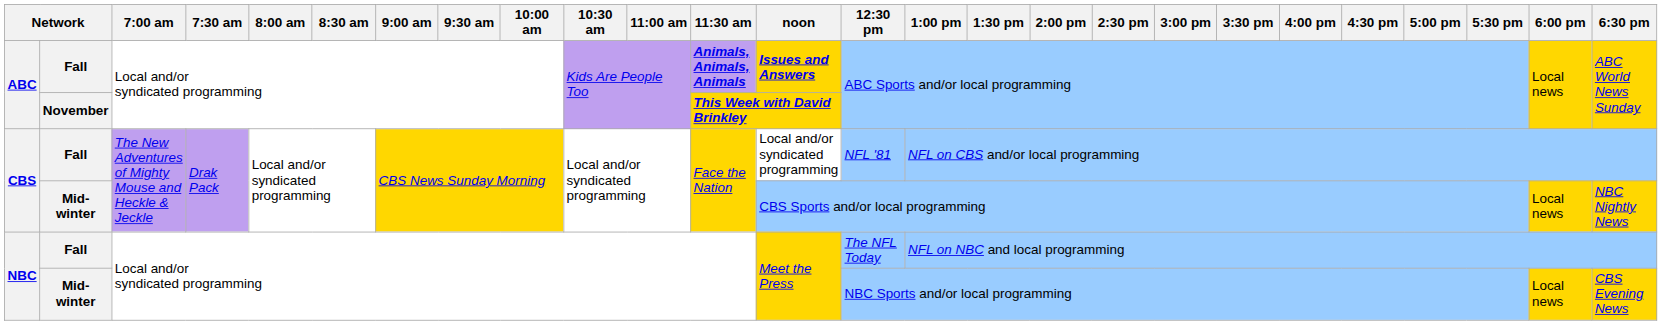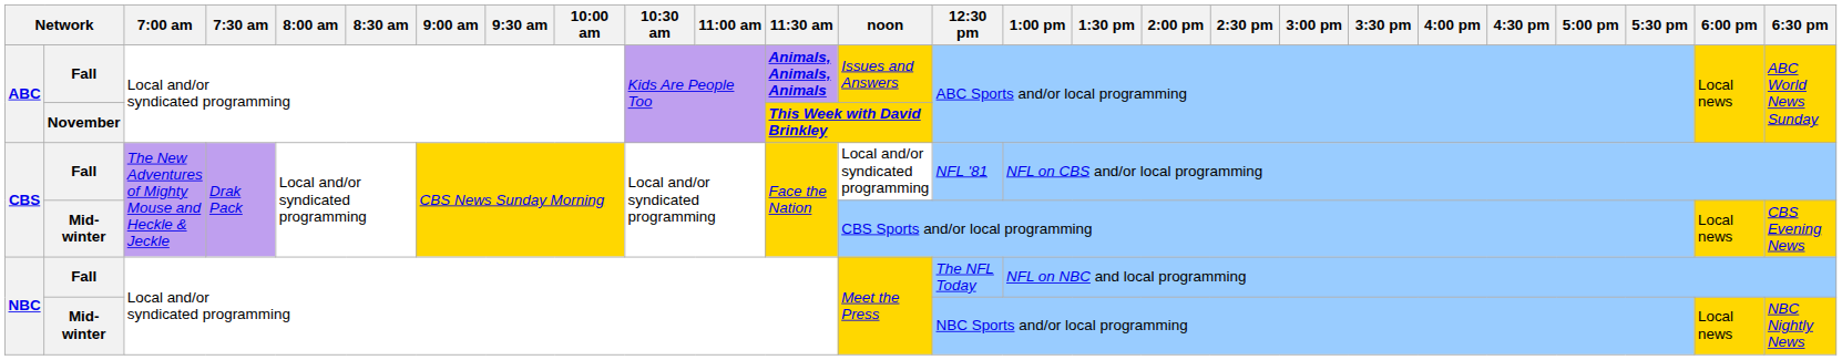ABC / Fall | noon: bold -> normal
CBS / Mid-winter | 6:30 pm: NBC Nightly News -> CBS Evening News
NBC / Mid-winter | 6:30 pm: CBS Evening News -> NBC Nightly News
